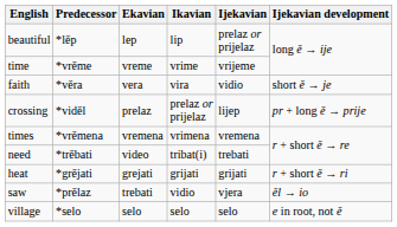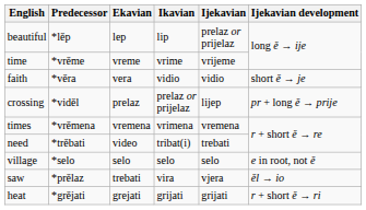faith | Ikavian: vira -> vidio
rows swapped: heat <-> village
saw | Ikavian: vidio -> vira
